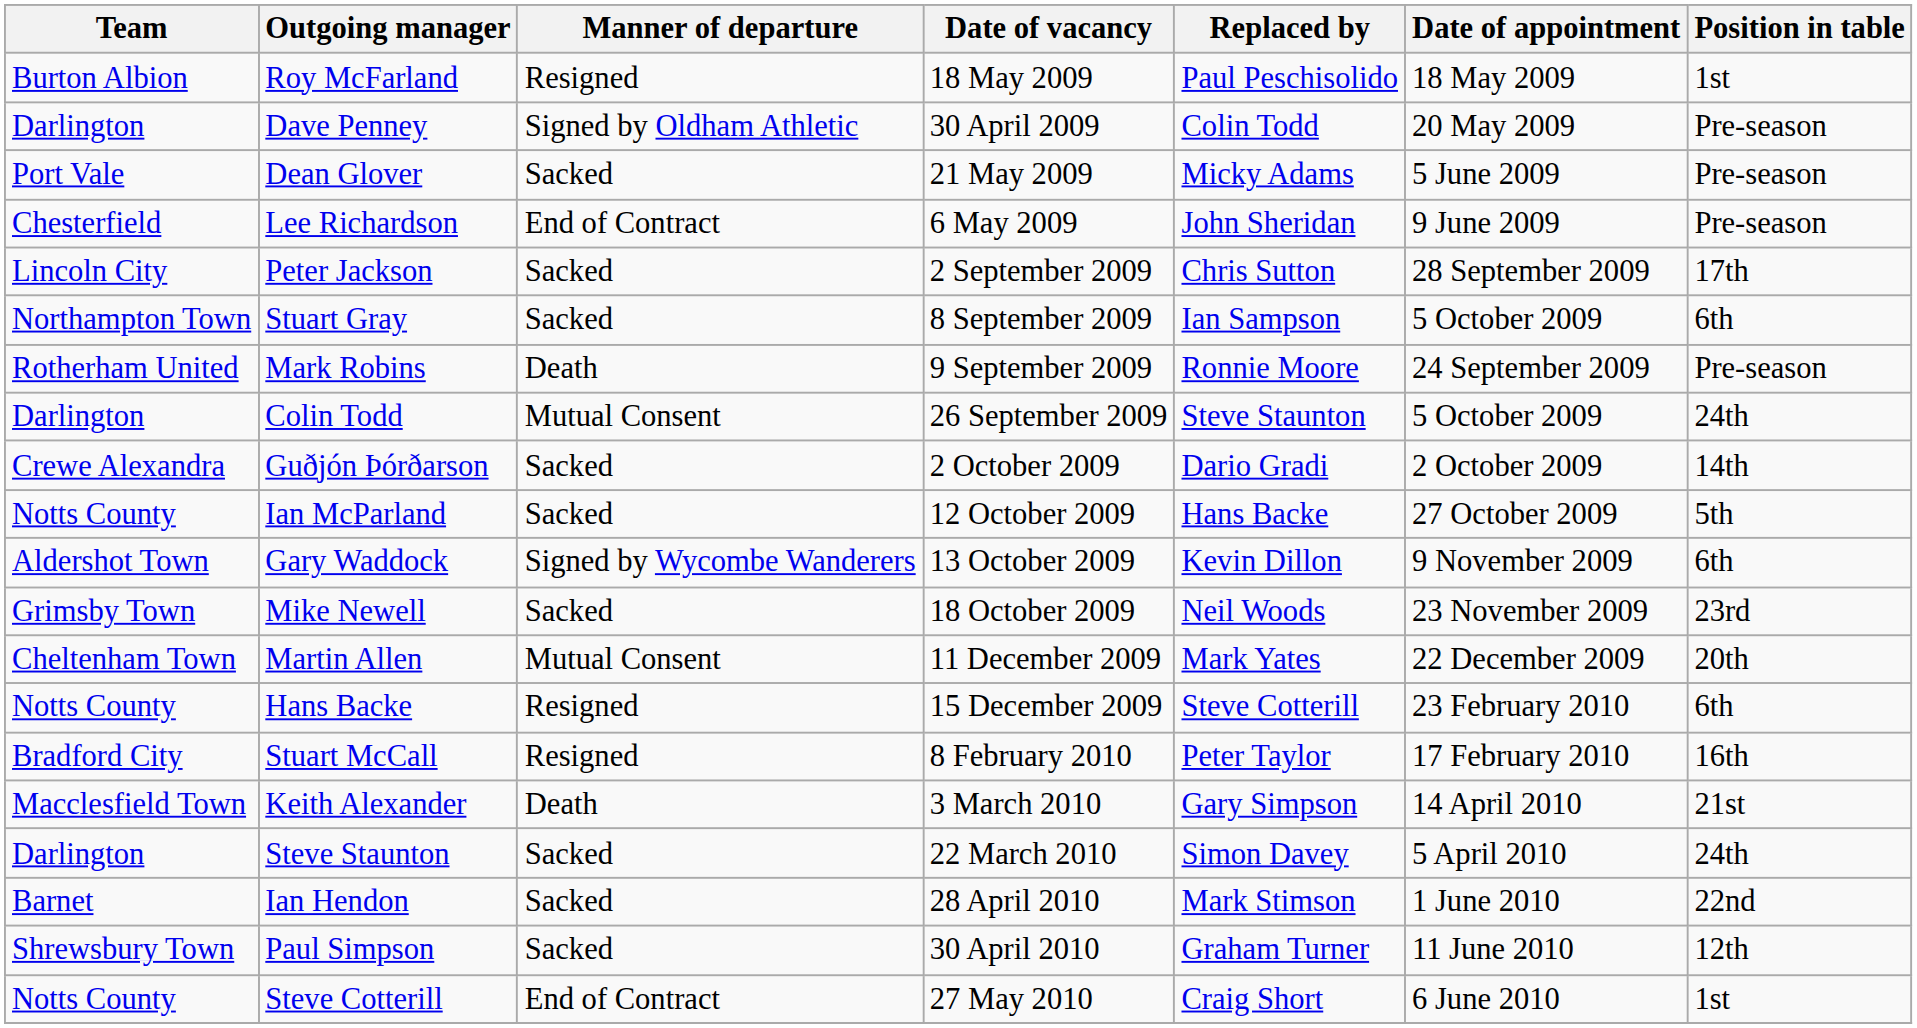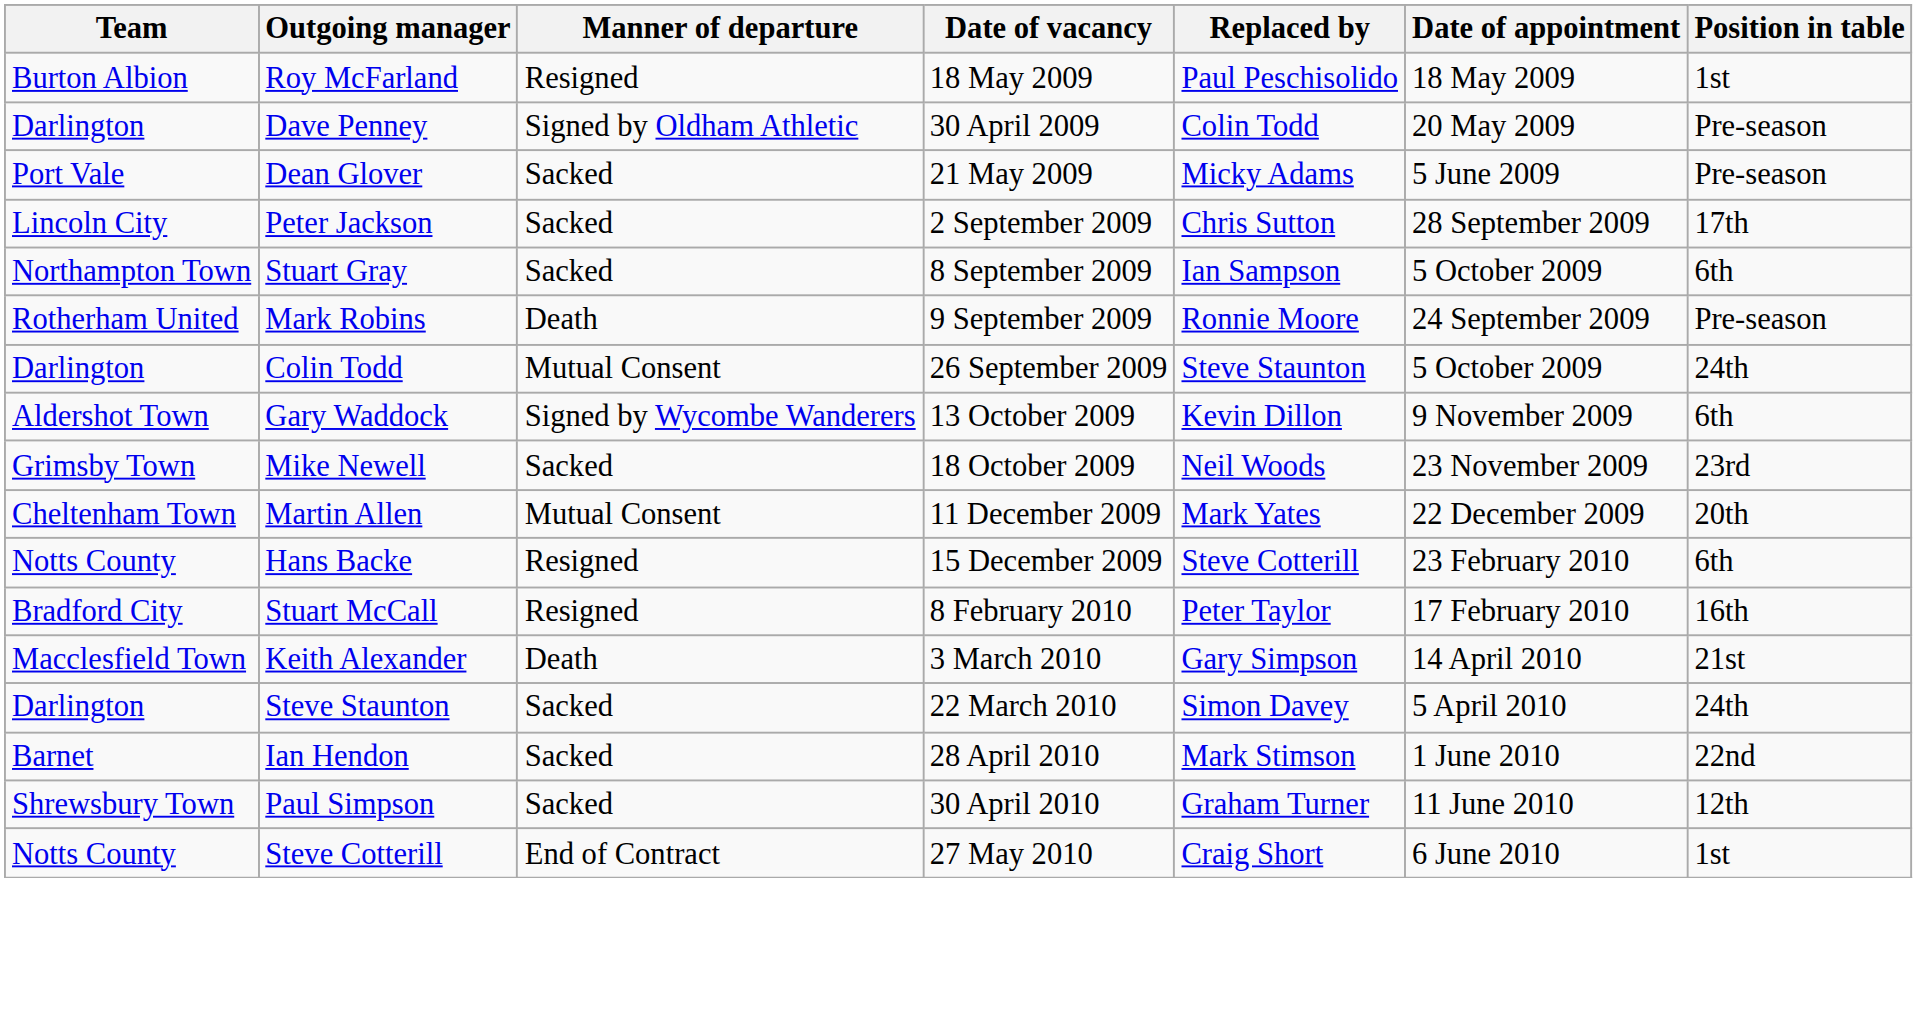- row: Chesterfield | Lee Richardson | End of Contract | 6 May 2009 | John Sheridan | 9 June 2009 | Pre-season
- row: Crewe Alexandra | Guðjón Þórðarson | Sacked | 2 October 2009 | Dario Gradi | 2 October 2009 | 14th
- row: Notts County | Ian McParland | Sacked | 12 October 2009 | Hans Backe | 27 October 2009 | 5th
